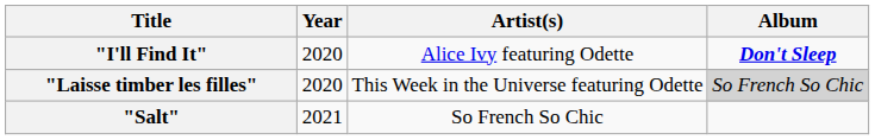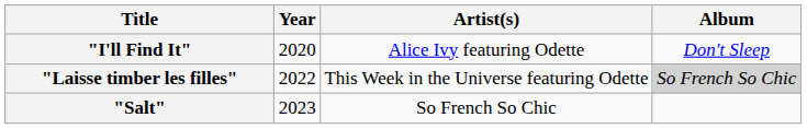"I'll Find It" | Album: bold -> normal
"Laisse timber les filles" | Year: 2020 -> 2022
"Salt" | Year: 2021 -> 2023
